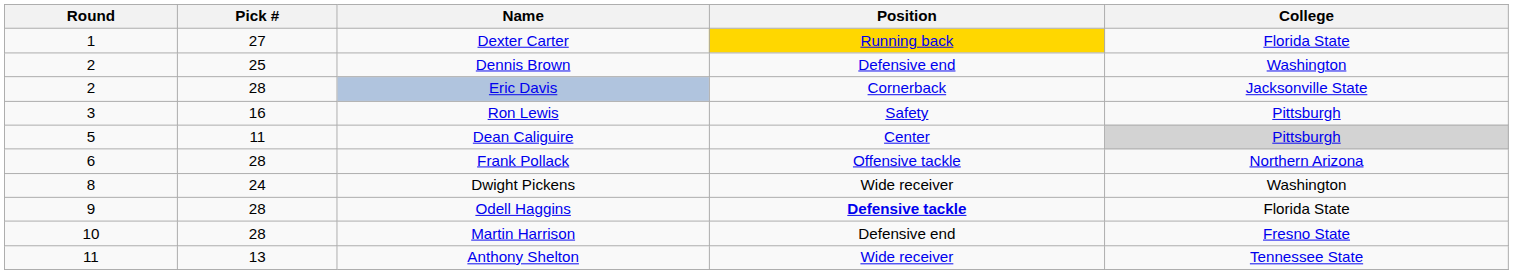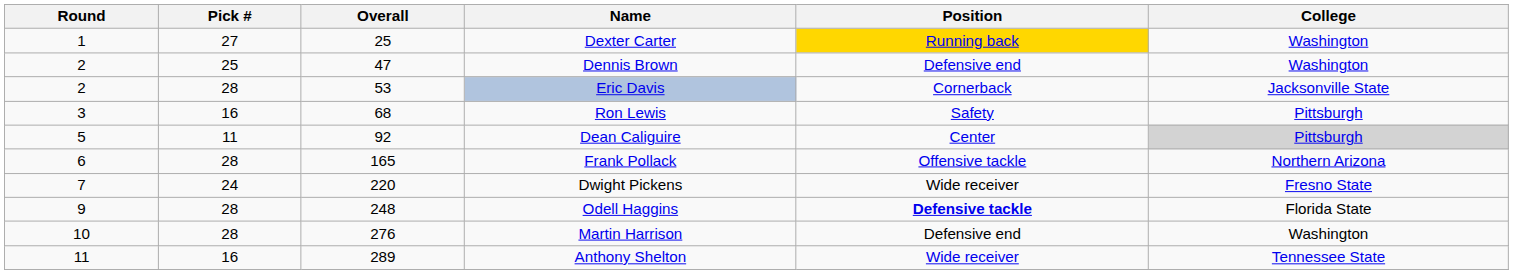+ column: Overall | 25 | 47 | 53 | 68 | 92 | 165 | 220 | 248 | 276 | 289
Dexter Carter | College: Florida State -> Washington
Dwight Pickens | Round: 8 -> 7
Dwight Pickens | College: Washington -> Fresno State
Martin Harrison | College: Fresno State -> Washington
Anthony Shelton | Pick #: 13 -> 16
